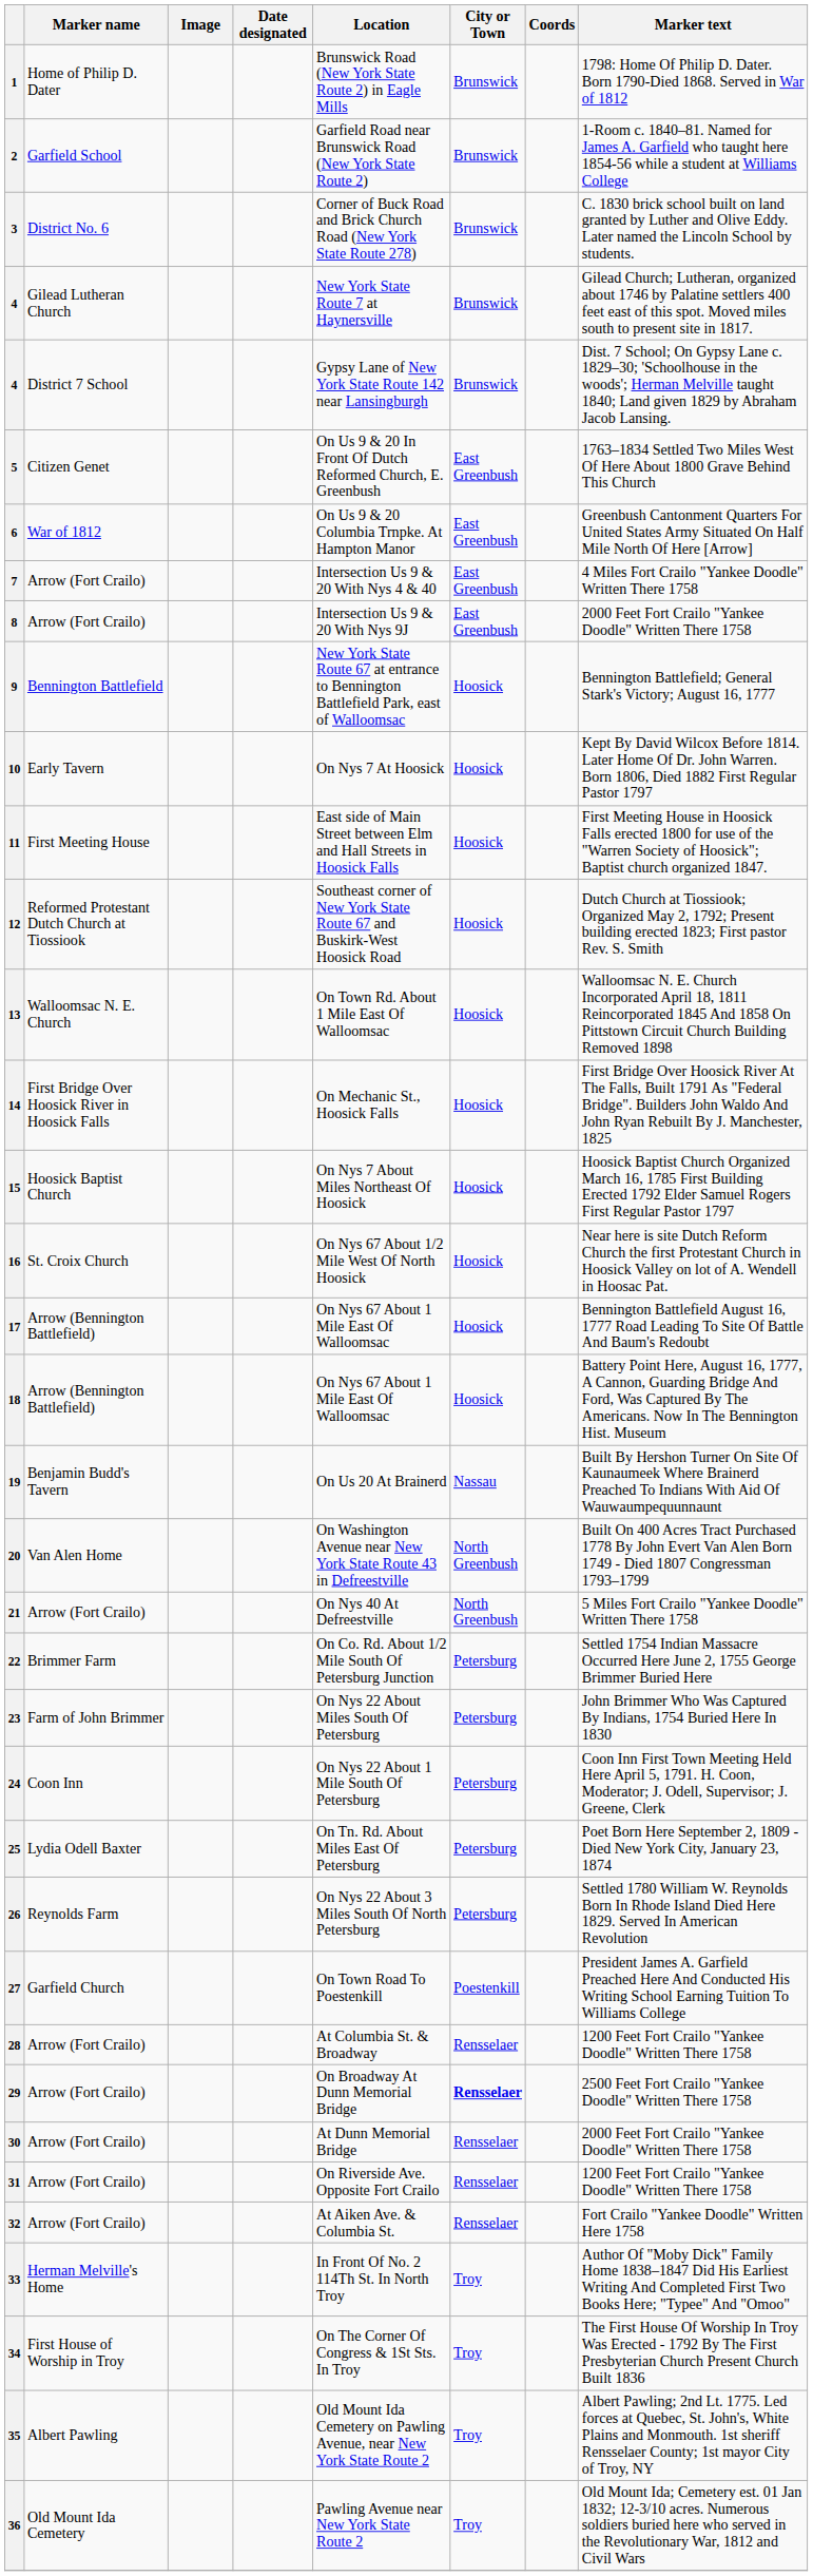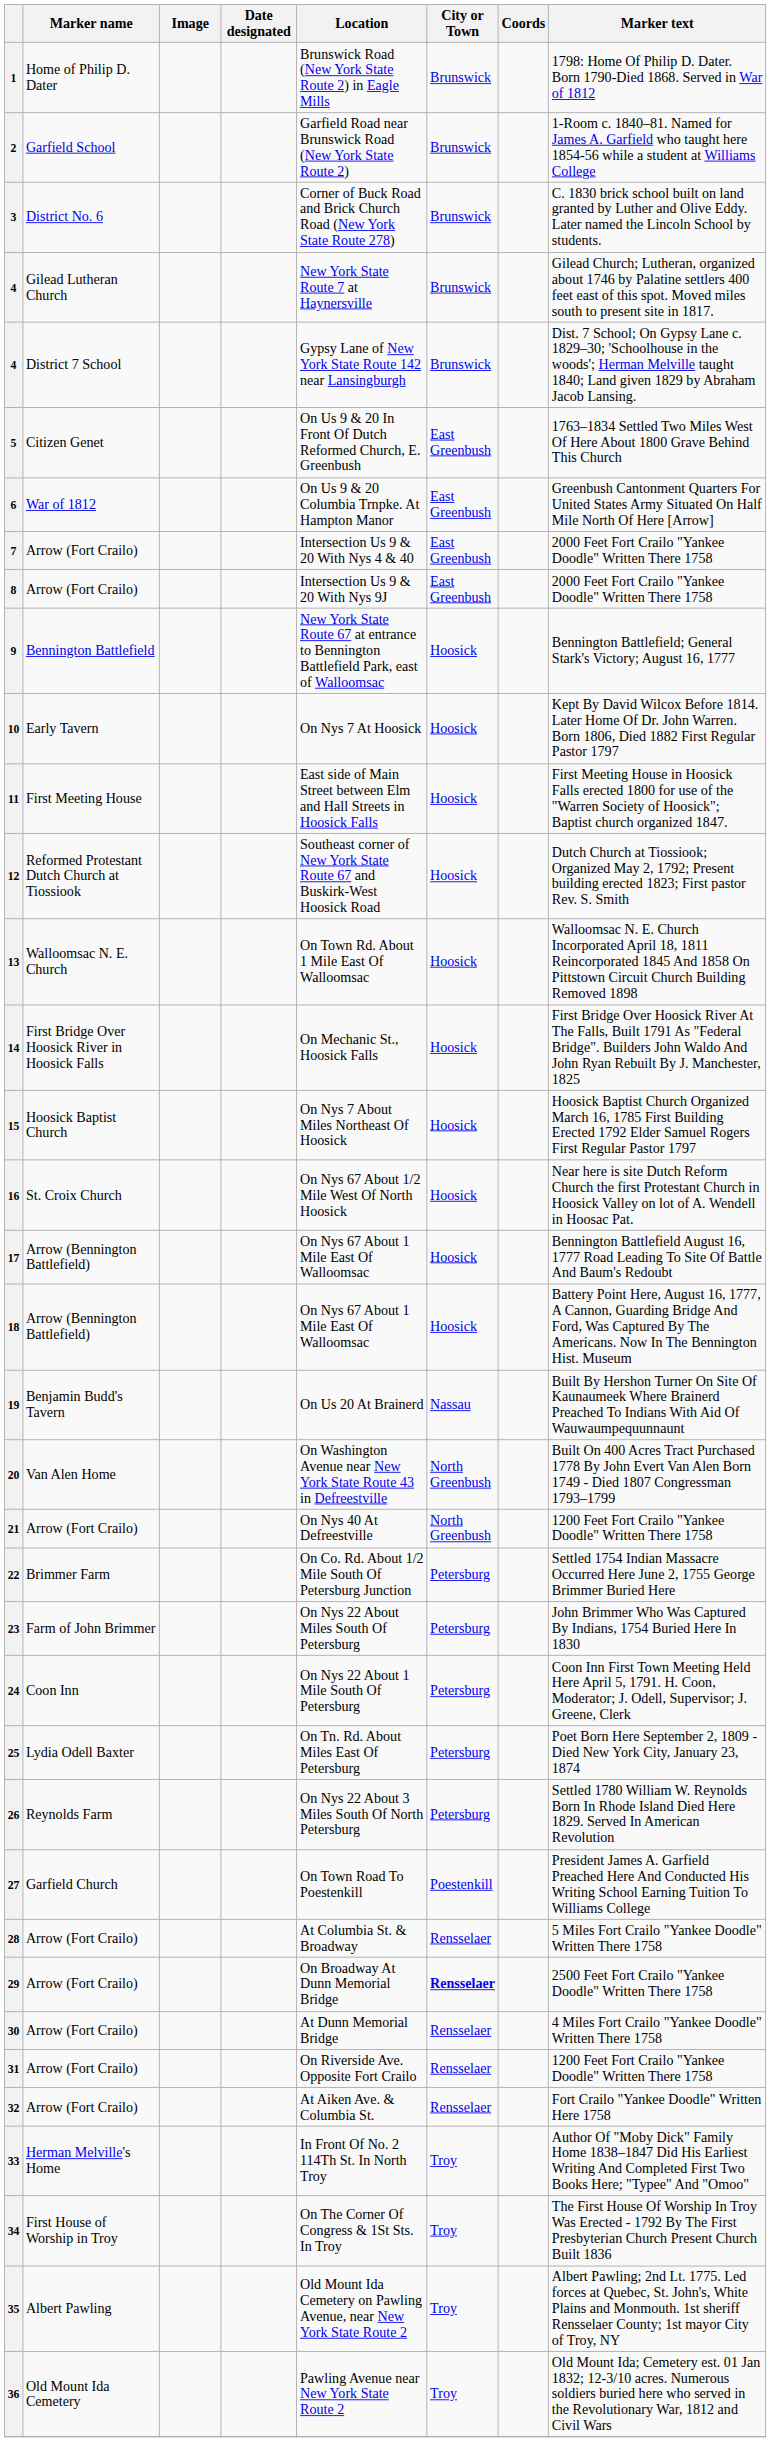7 | Marker text: 4 Miles Fort Crailo "Yankee Doodle" Written There 1758 -> 2000 Feet Fort Crailo "Yankee Doodle" Written There 1758
21 | Marker text: 5 Miles Fort Crailo "Yankee Doodle" Written There 1758 -> 1200 Feet Fort Crailo "Yankee Doodle" Written There 1758
28 | Marker text: 1200 Feet Fort Crailo "Yankee Doodle" Written There 1758 -> 5 Miles Fort Crailo "Yankee Doodle" Written There 1758
30 | Marker text: 2000 Feet Fort Crailo "Yankee Doodle" Written There 1758 -> 4 Miles Fort Crailo "Yankee Doodle" Written There 1758
